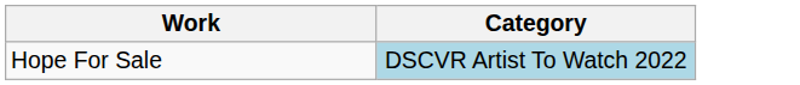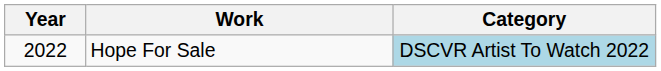+ column: Year | 2022
